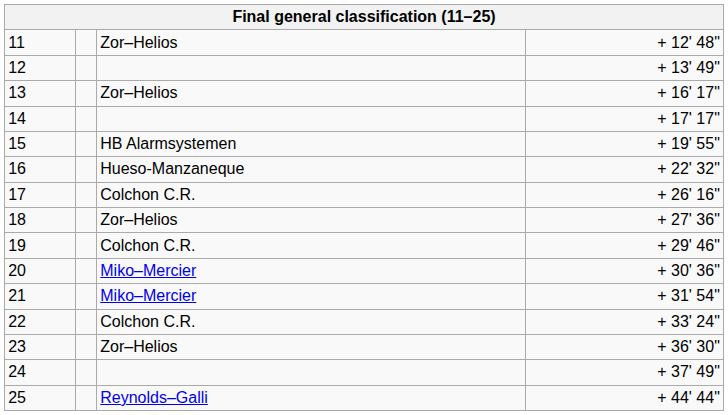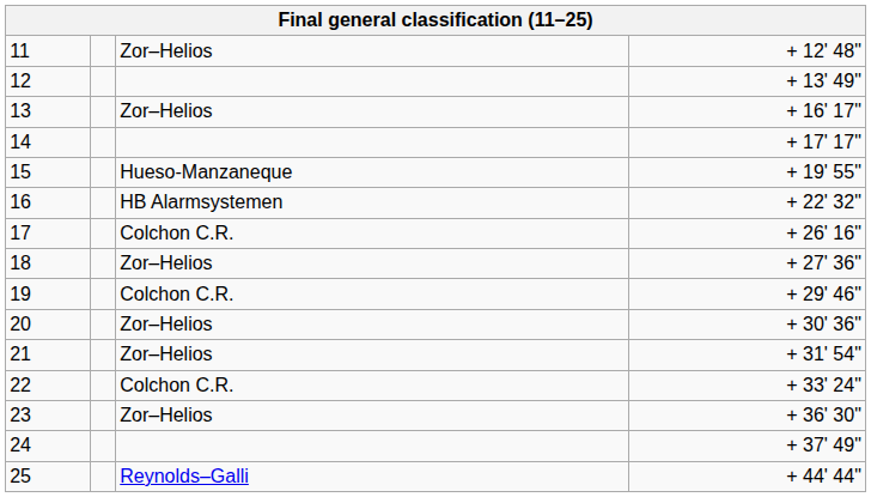15 | column 3: HB Alarmsystemen -> Hueso-Manzaneque
16 | column 3: Hueso-Manzaneque -> HB Alarmsystemen
20 | column 3: Miko–Mercier -> Zor–Helios
21 | column 3: Miko–Mercier -> Zor–Helios
